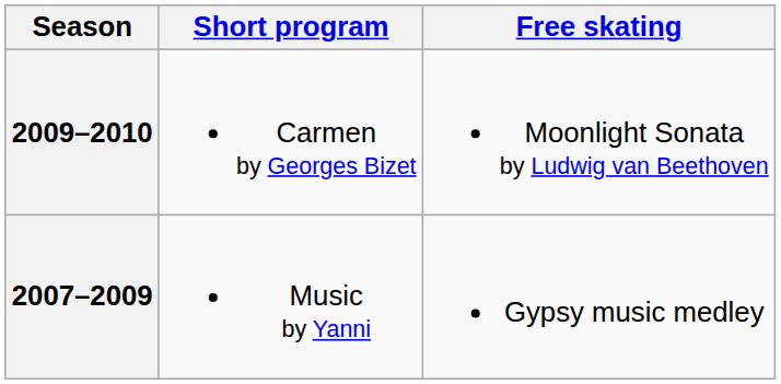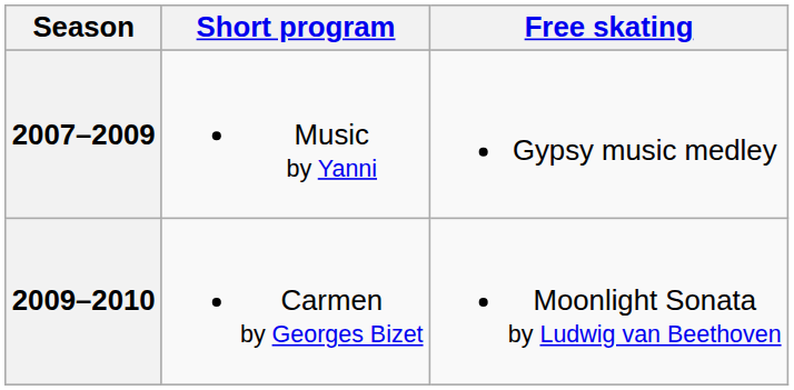rows swapped: 2009–2010 <-> 2007–2009
